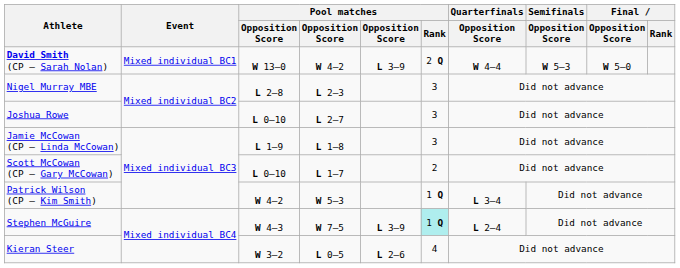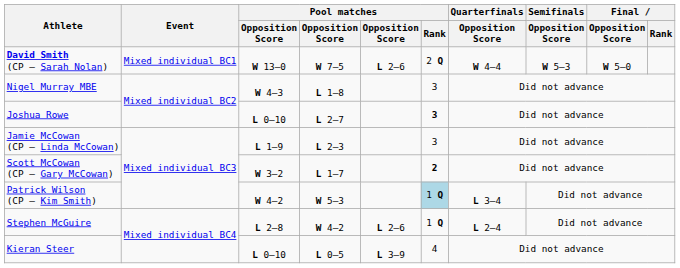David Smith (CP – Sarah Nolan) | column 4: W 4–2 -> W 7–5
David Smith (CP – Sarah Nolan) | column 5: L 3–9 -> L 2–6
Nigel Murray MBE | column 3: L 2–8 -> W 4–3
Nigel Murray MBE | column 4: L 2–3 -> L 1–8
Joshua Rowe | Pool matches / Rank: normal -> bold
Jamie McCowan (CP – Linda McCowan) | column 4: L 1–8 -> L 2–3
Scott McCowan (CP – Gary McCowan) | column 3: L 0–10 -> W 3–2
Scott McCowan (CP – Gary McCowan) | Pool matches / Rank: normal -> bold
Patrick Wilson (CP – Kim Smith) | Pool matches / Rank: no background -> lightblue background
Stephen McGuire | column 3: W 4–3 -> L 2–8
Stephen McGuire | column 4: W 7–5 -> W 4–2
Stephen McGuire | column 5: L 3–9 -> L 2–6
Stephen McGuire | Pool matches / Rank: paleturquoise background -> no background
Kieran Steer | column 3: W 3–2 -> L 0–10
Kieran Steer | column 5: L 2–6 -> L 3–9
